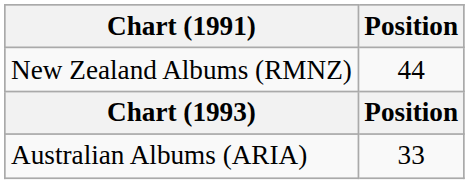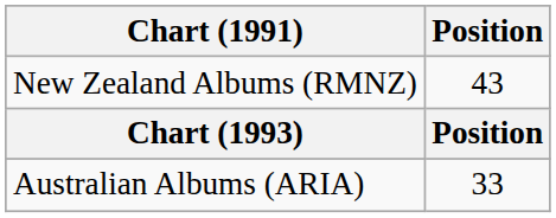New Zealand Albums (RMNZ) | Position: 44 -> 43
